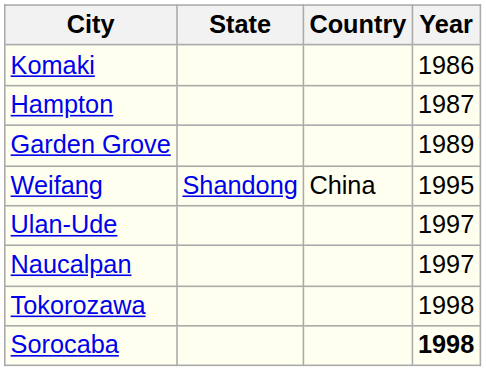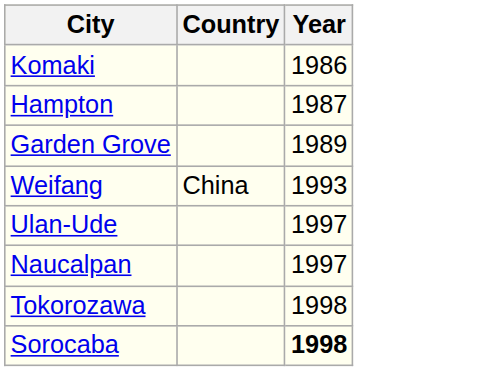- column: State | Shandong
Weifang | Year: 1995 -> 1993
